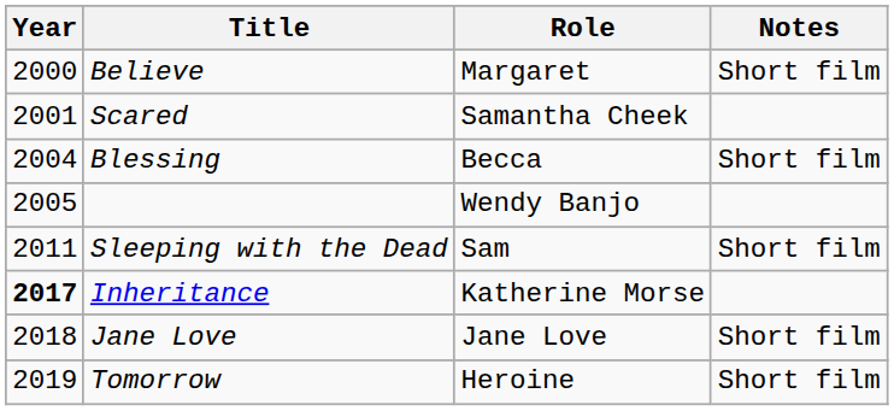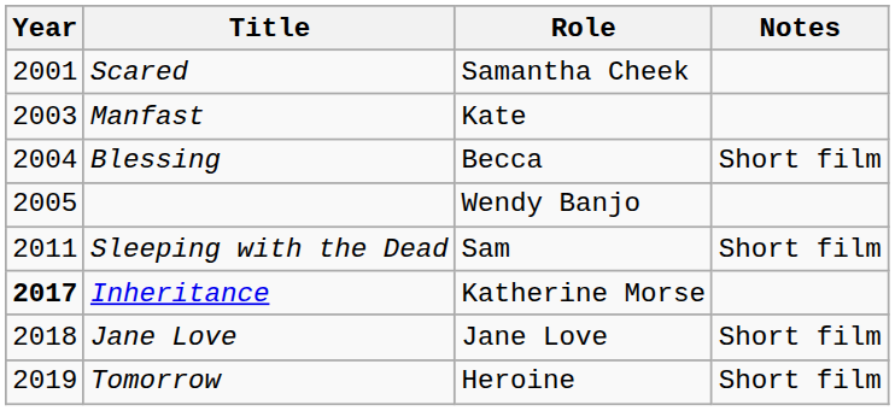- row: 2000 | Believe | Margaret | Short film
+ row: 2003 | Manfast | Kate
